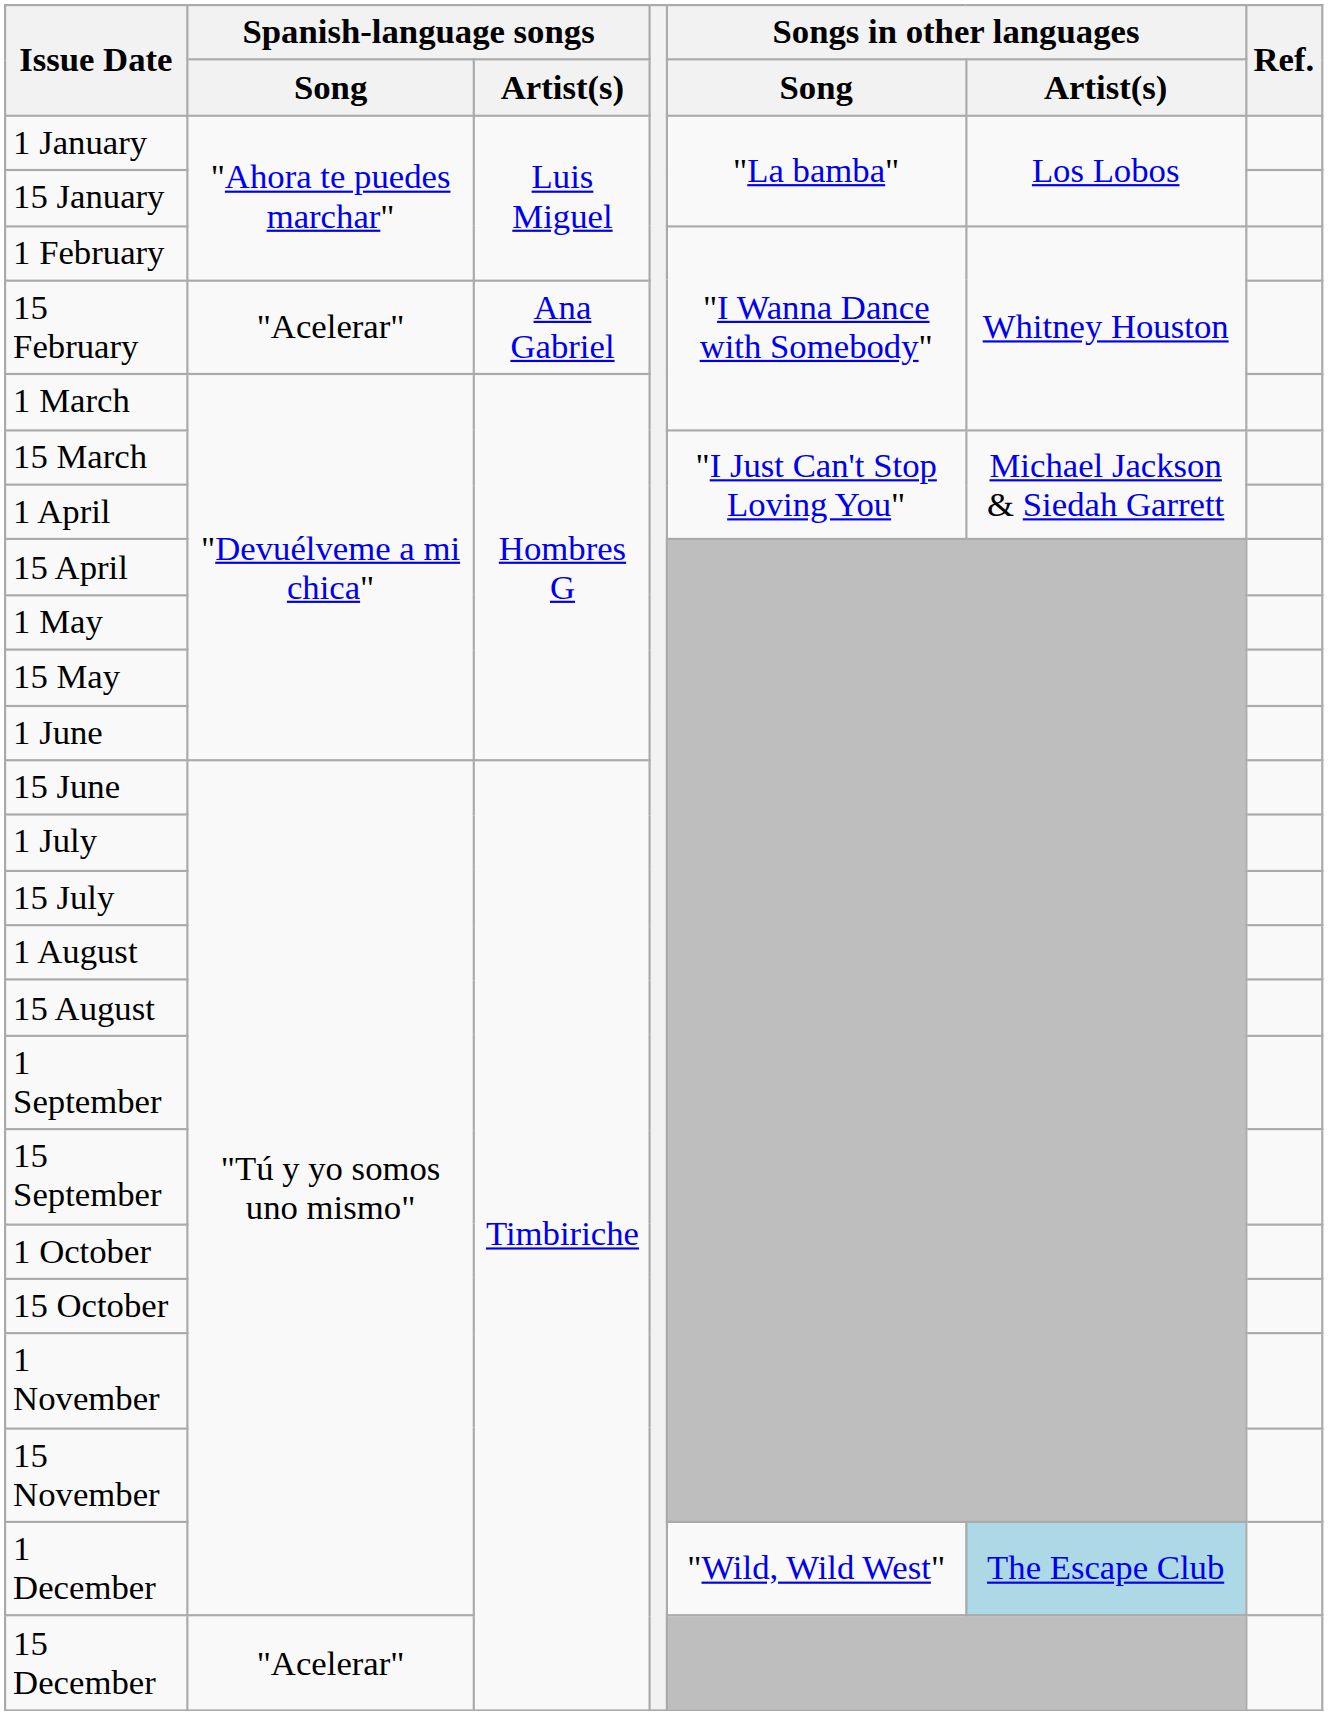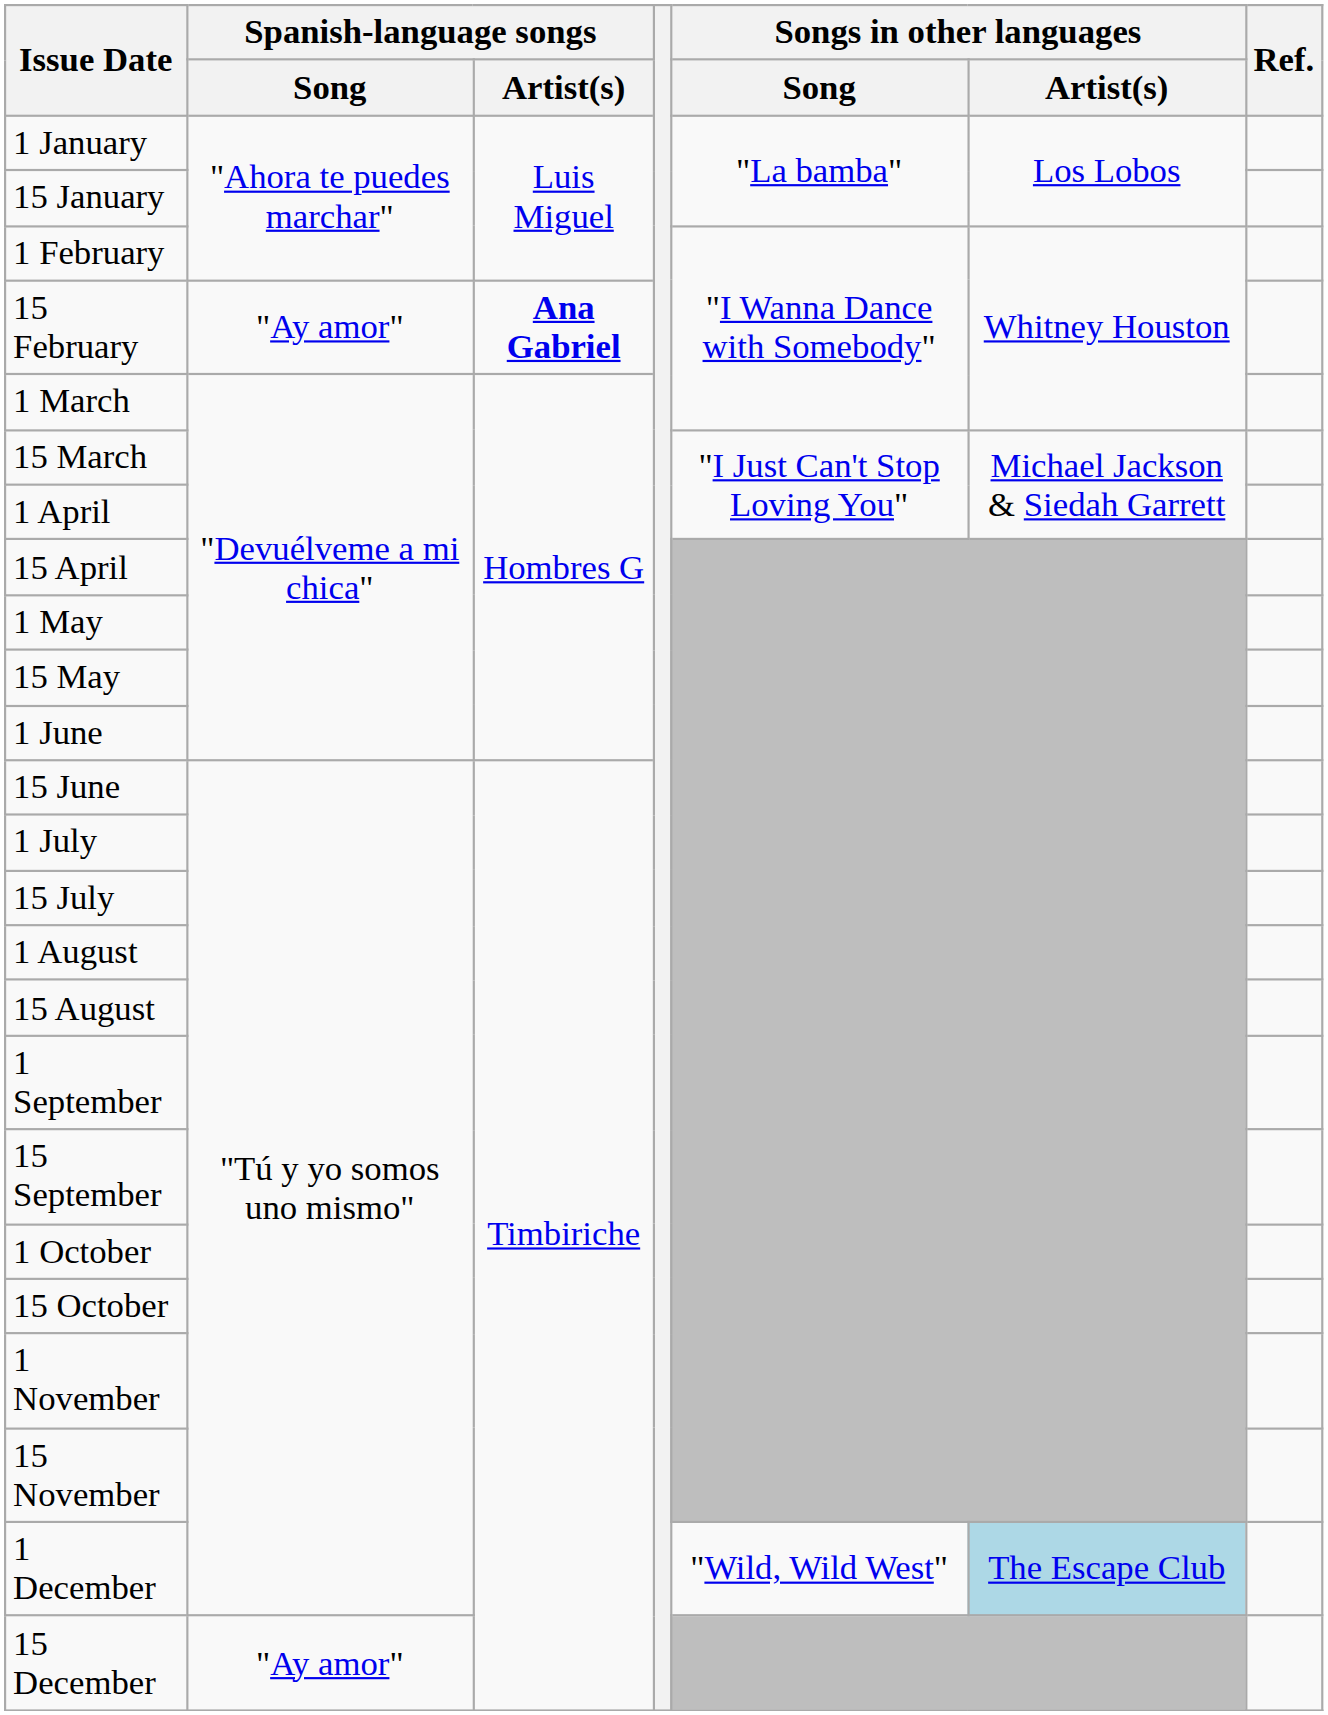15 February | Spanish-language songs / Song: "Acelerar" -> "Ay amor"
15 February | Spanish-language songs / Artist(s): normal -> bold
15 December | Spanish-language songs / Song: "Acelerar" -> "Ay amor"
